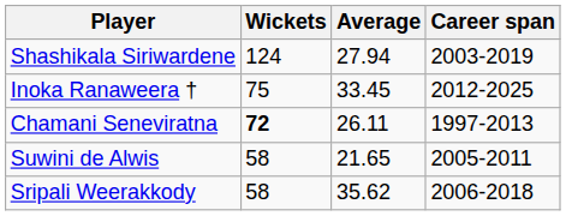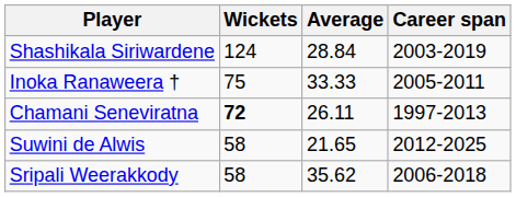Shashikala Siriwardene | Average: 27.94 -> 28.84
Inoka Ranaweera † | Average: 33.45 -> 33.33
Inoka Ranaweera † | Career span: 2012-2025 -> 2005-2011
Suwini de Alwis | Career span: 2005-2011 -> 2012-2025
